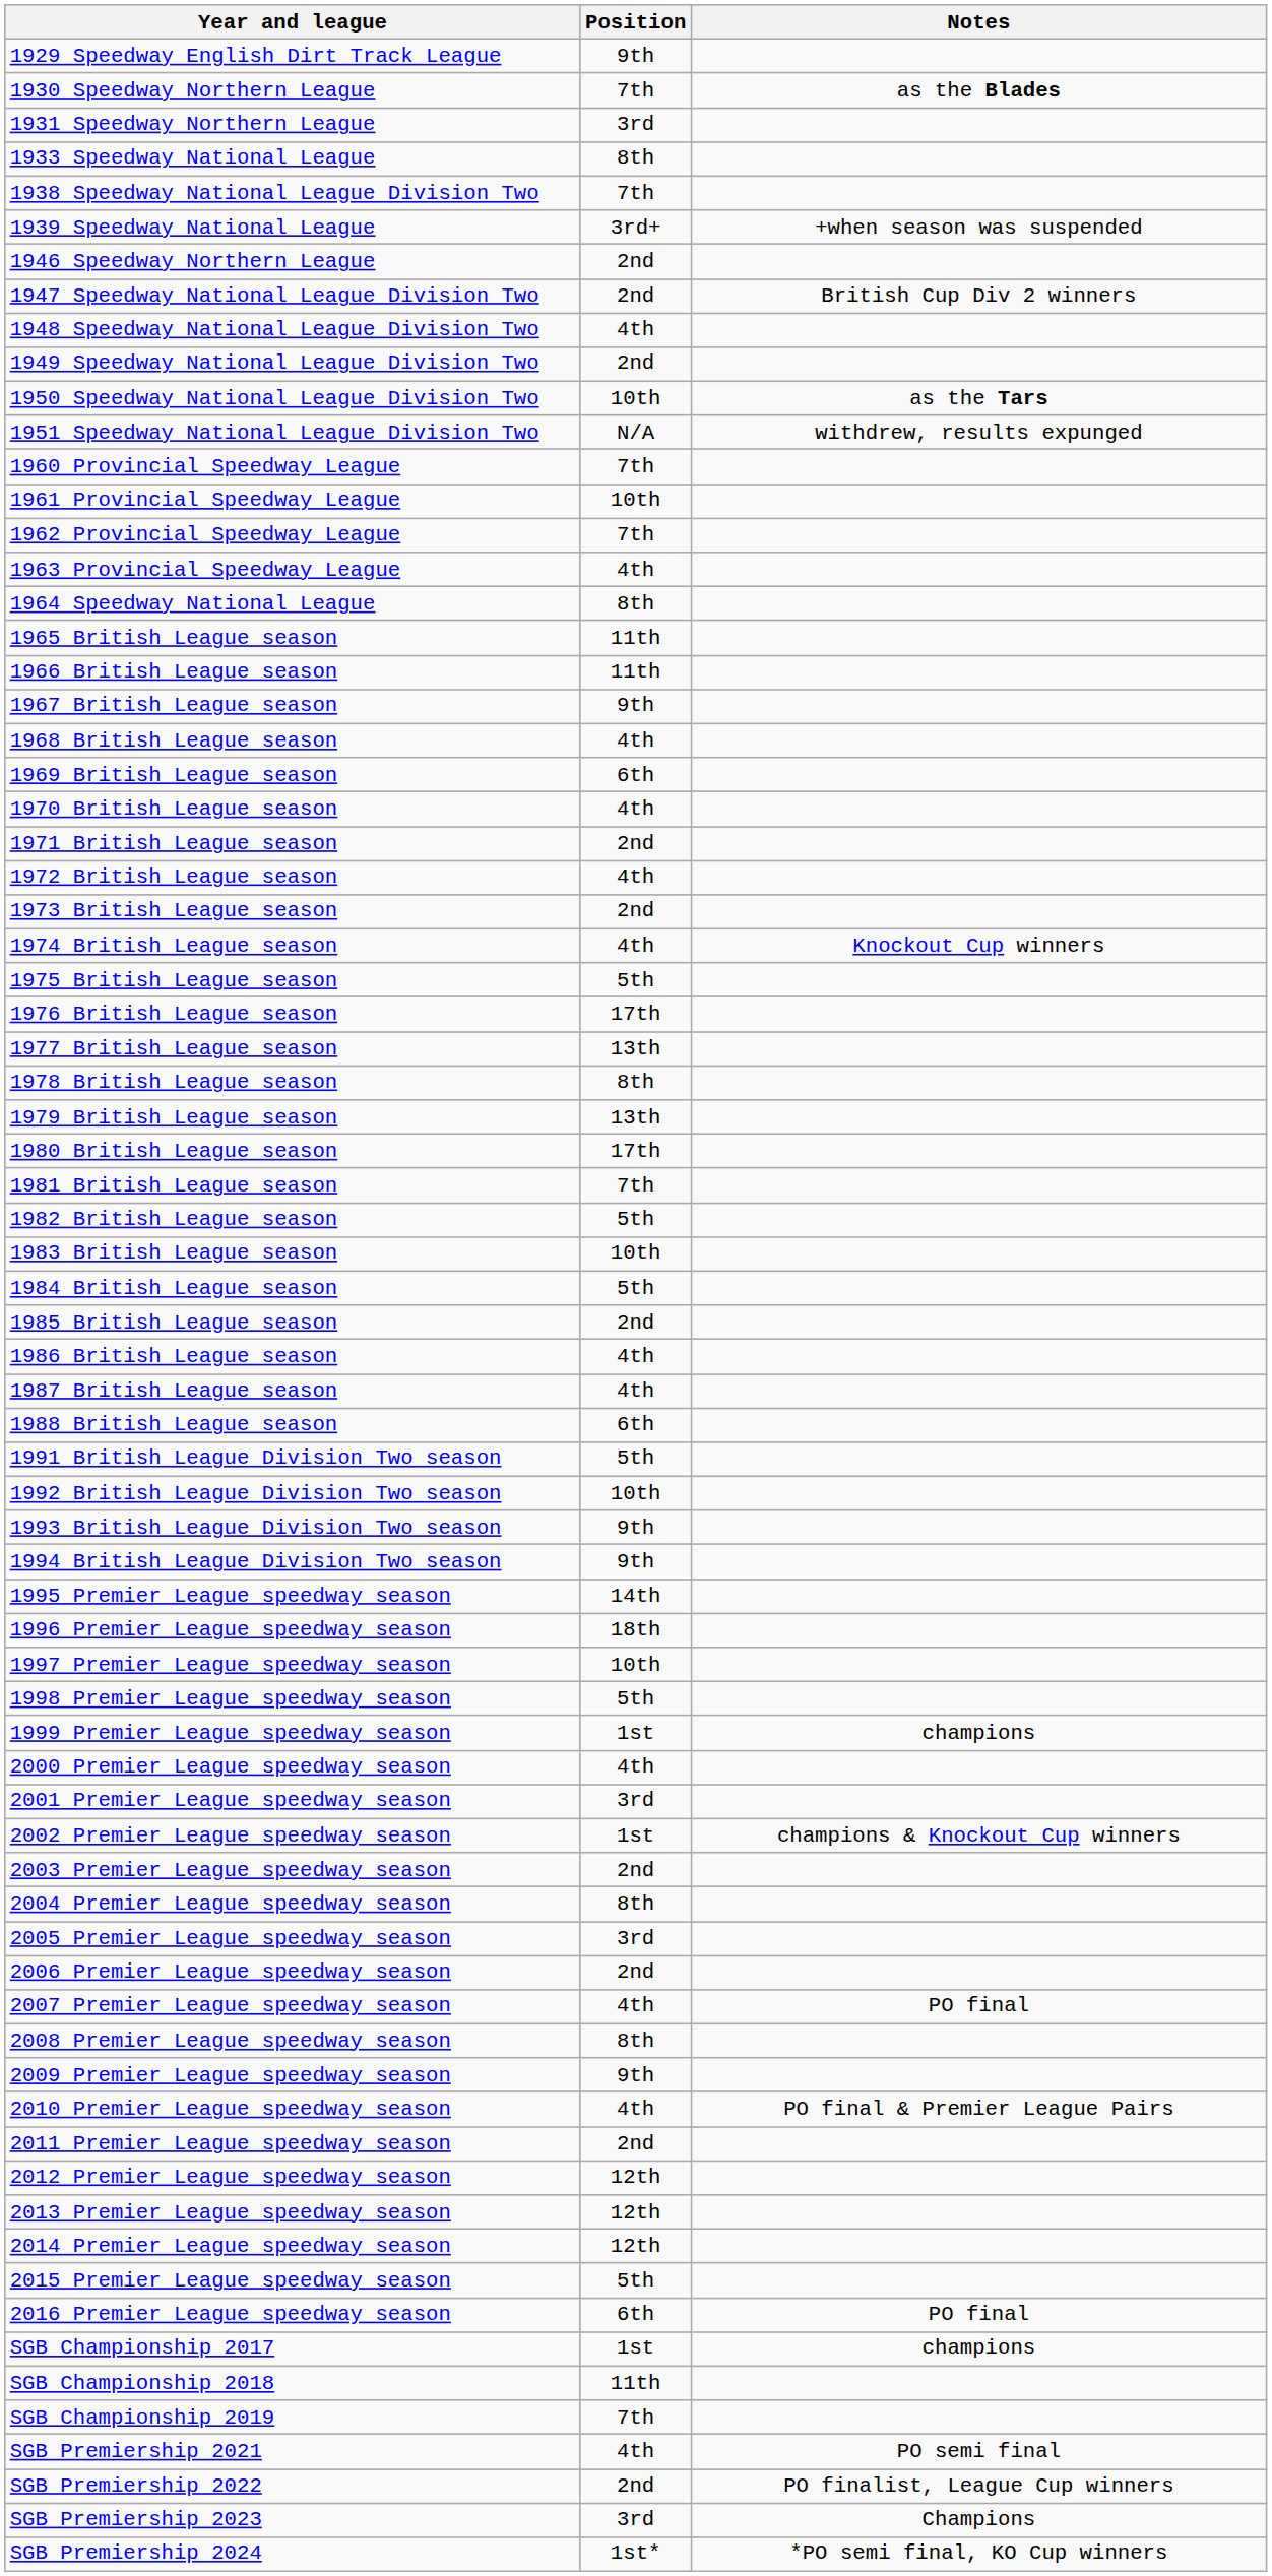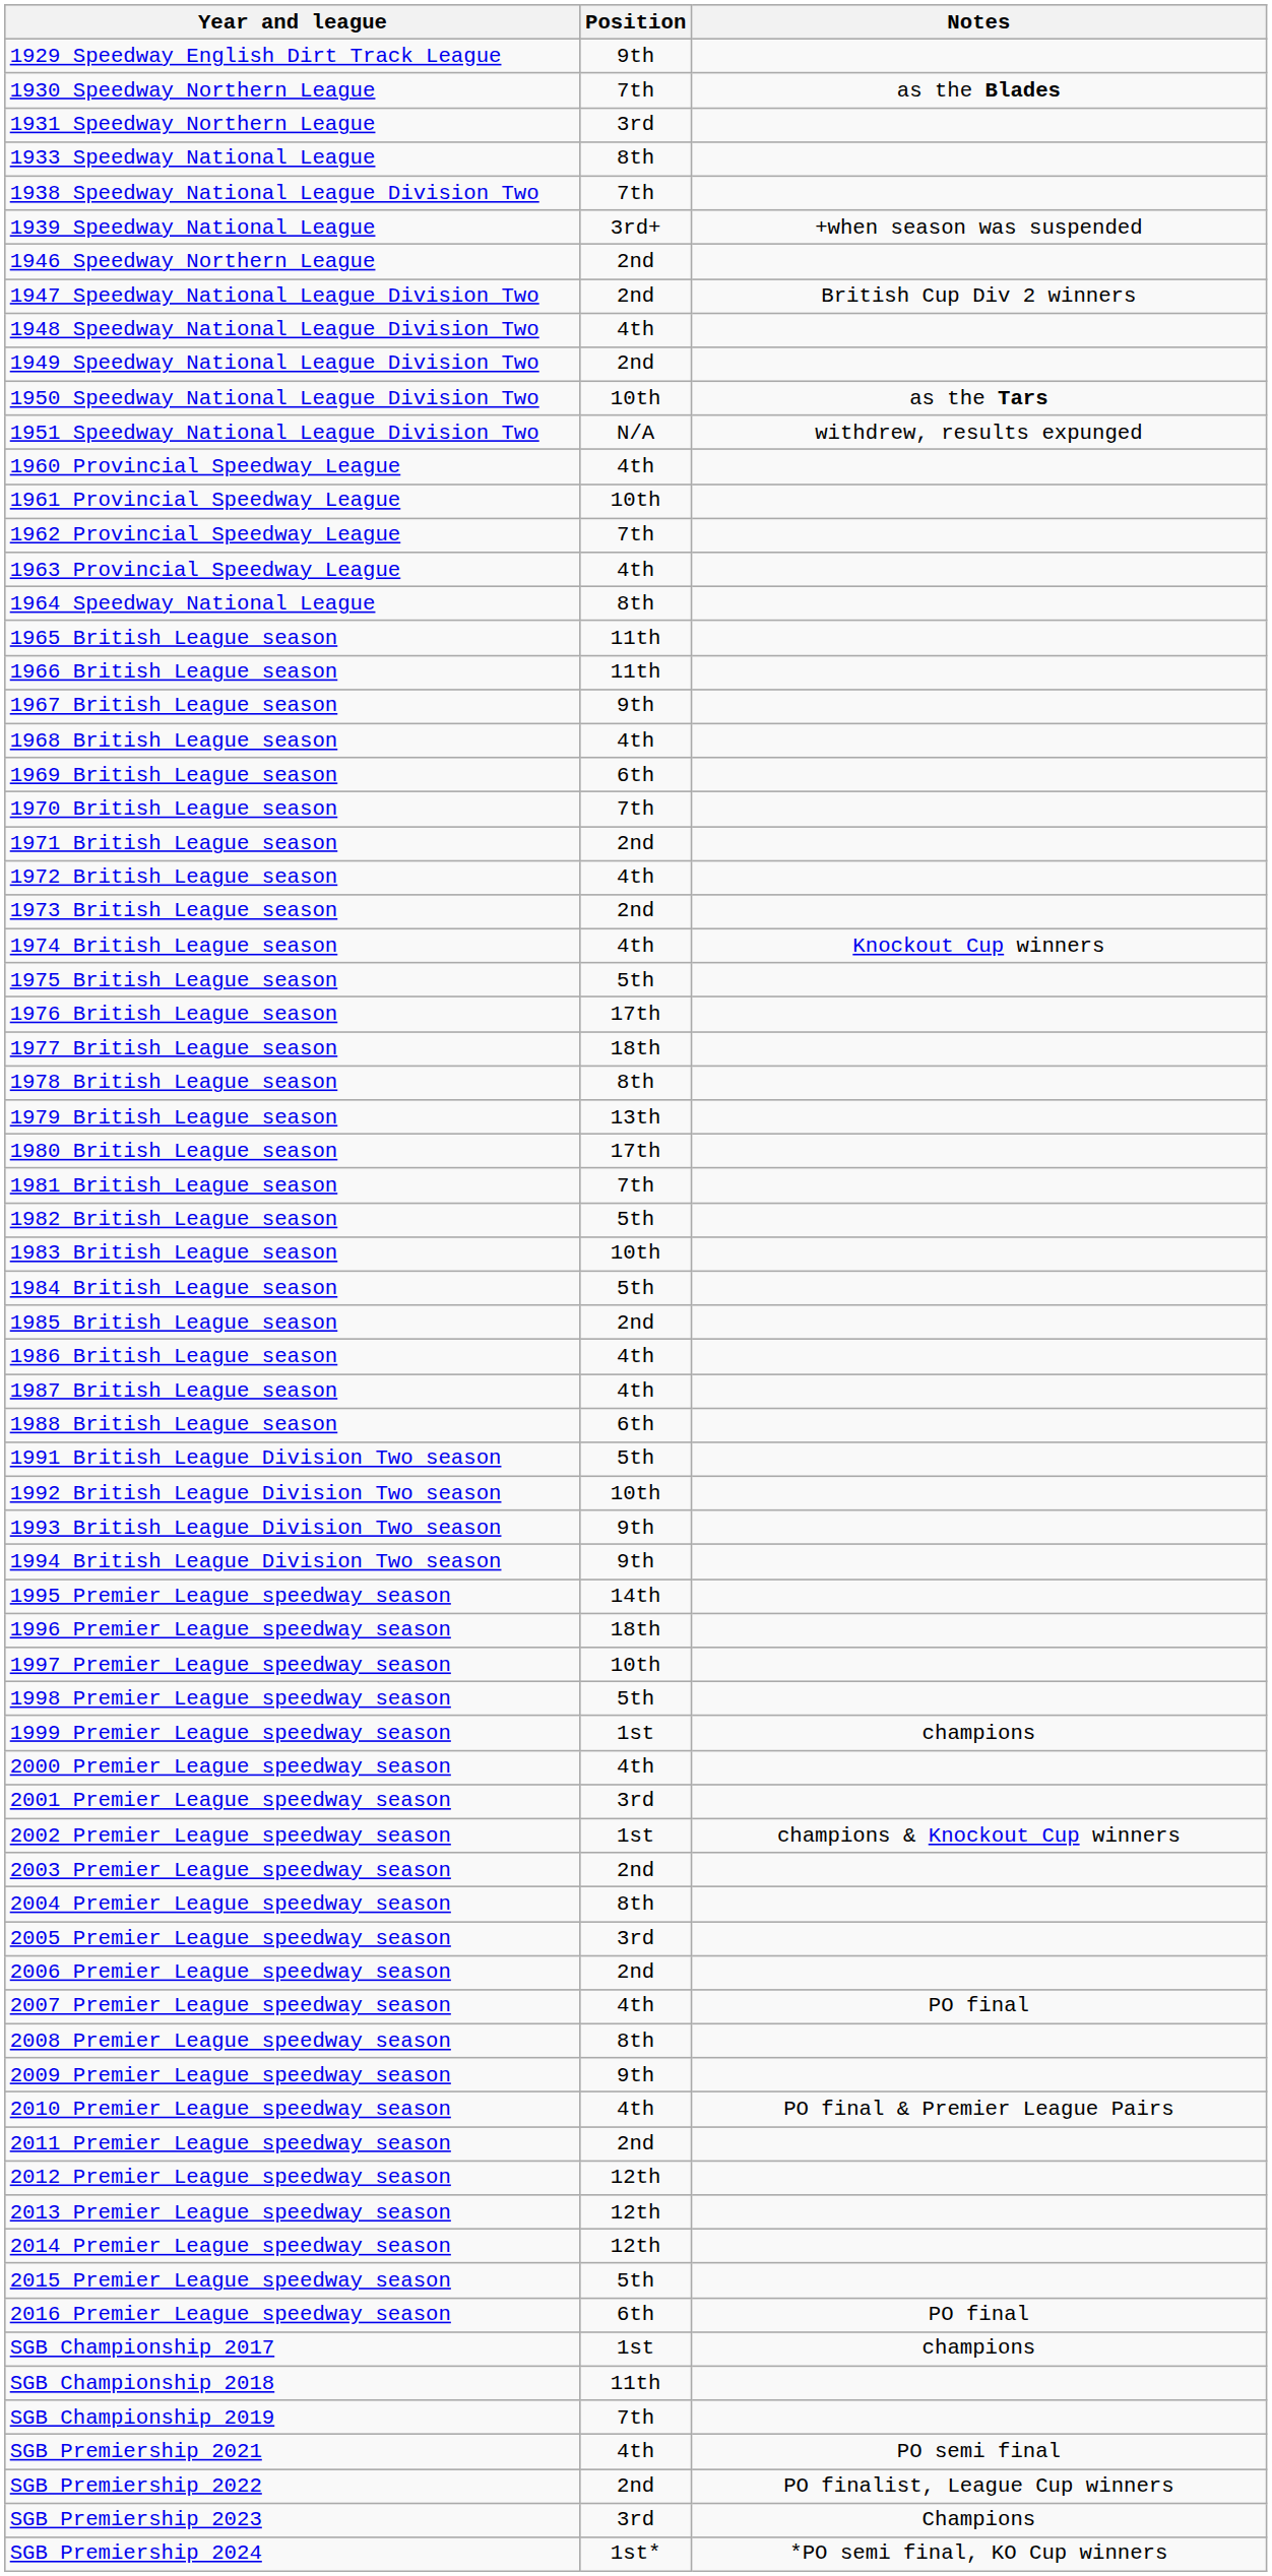1960 Provincial Speedway League | Position: 7th -> 4th
1970 British League season | Position: 4th -> 7th
1977 British League season | Position: 13th -> 18th
